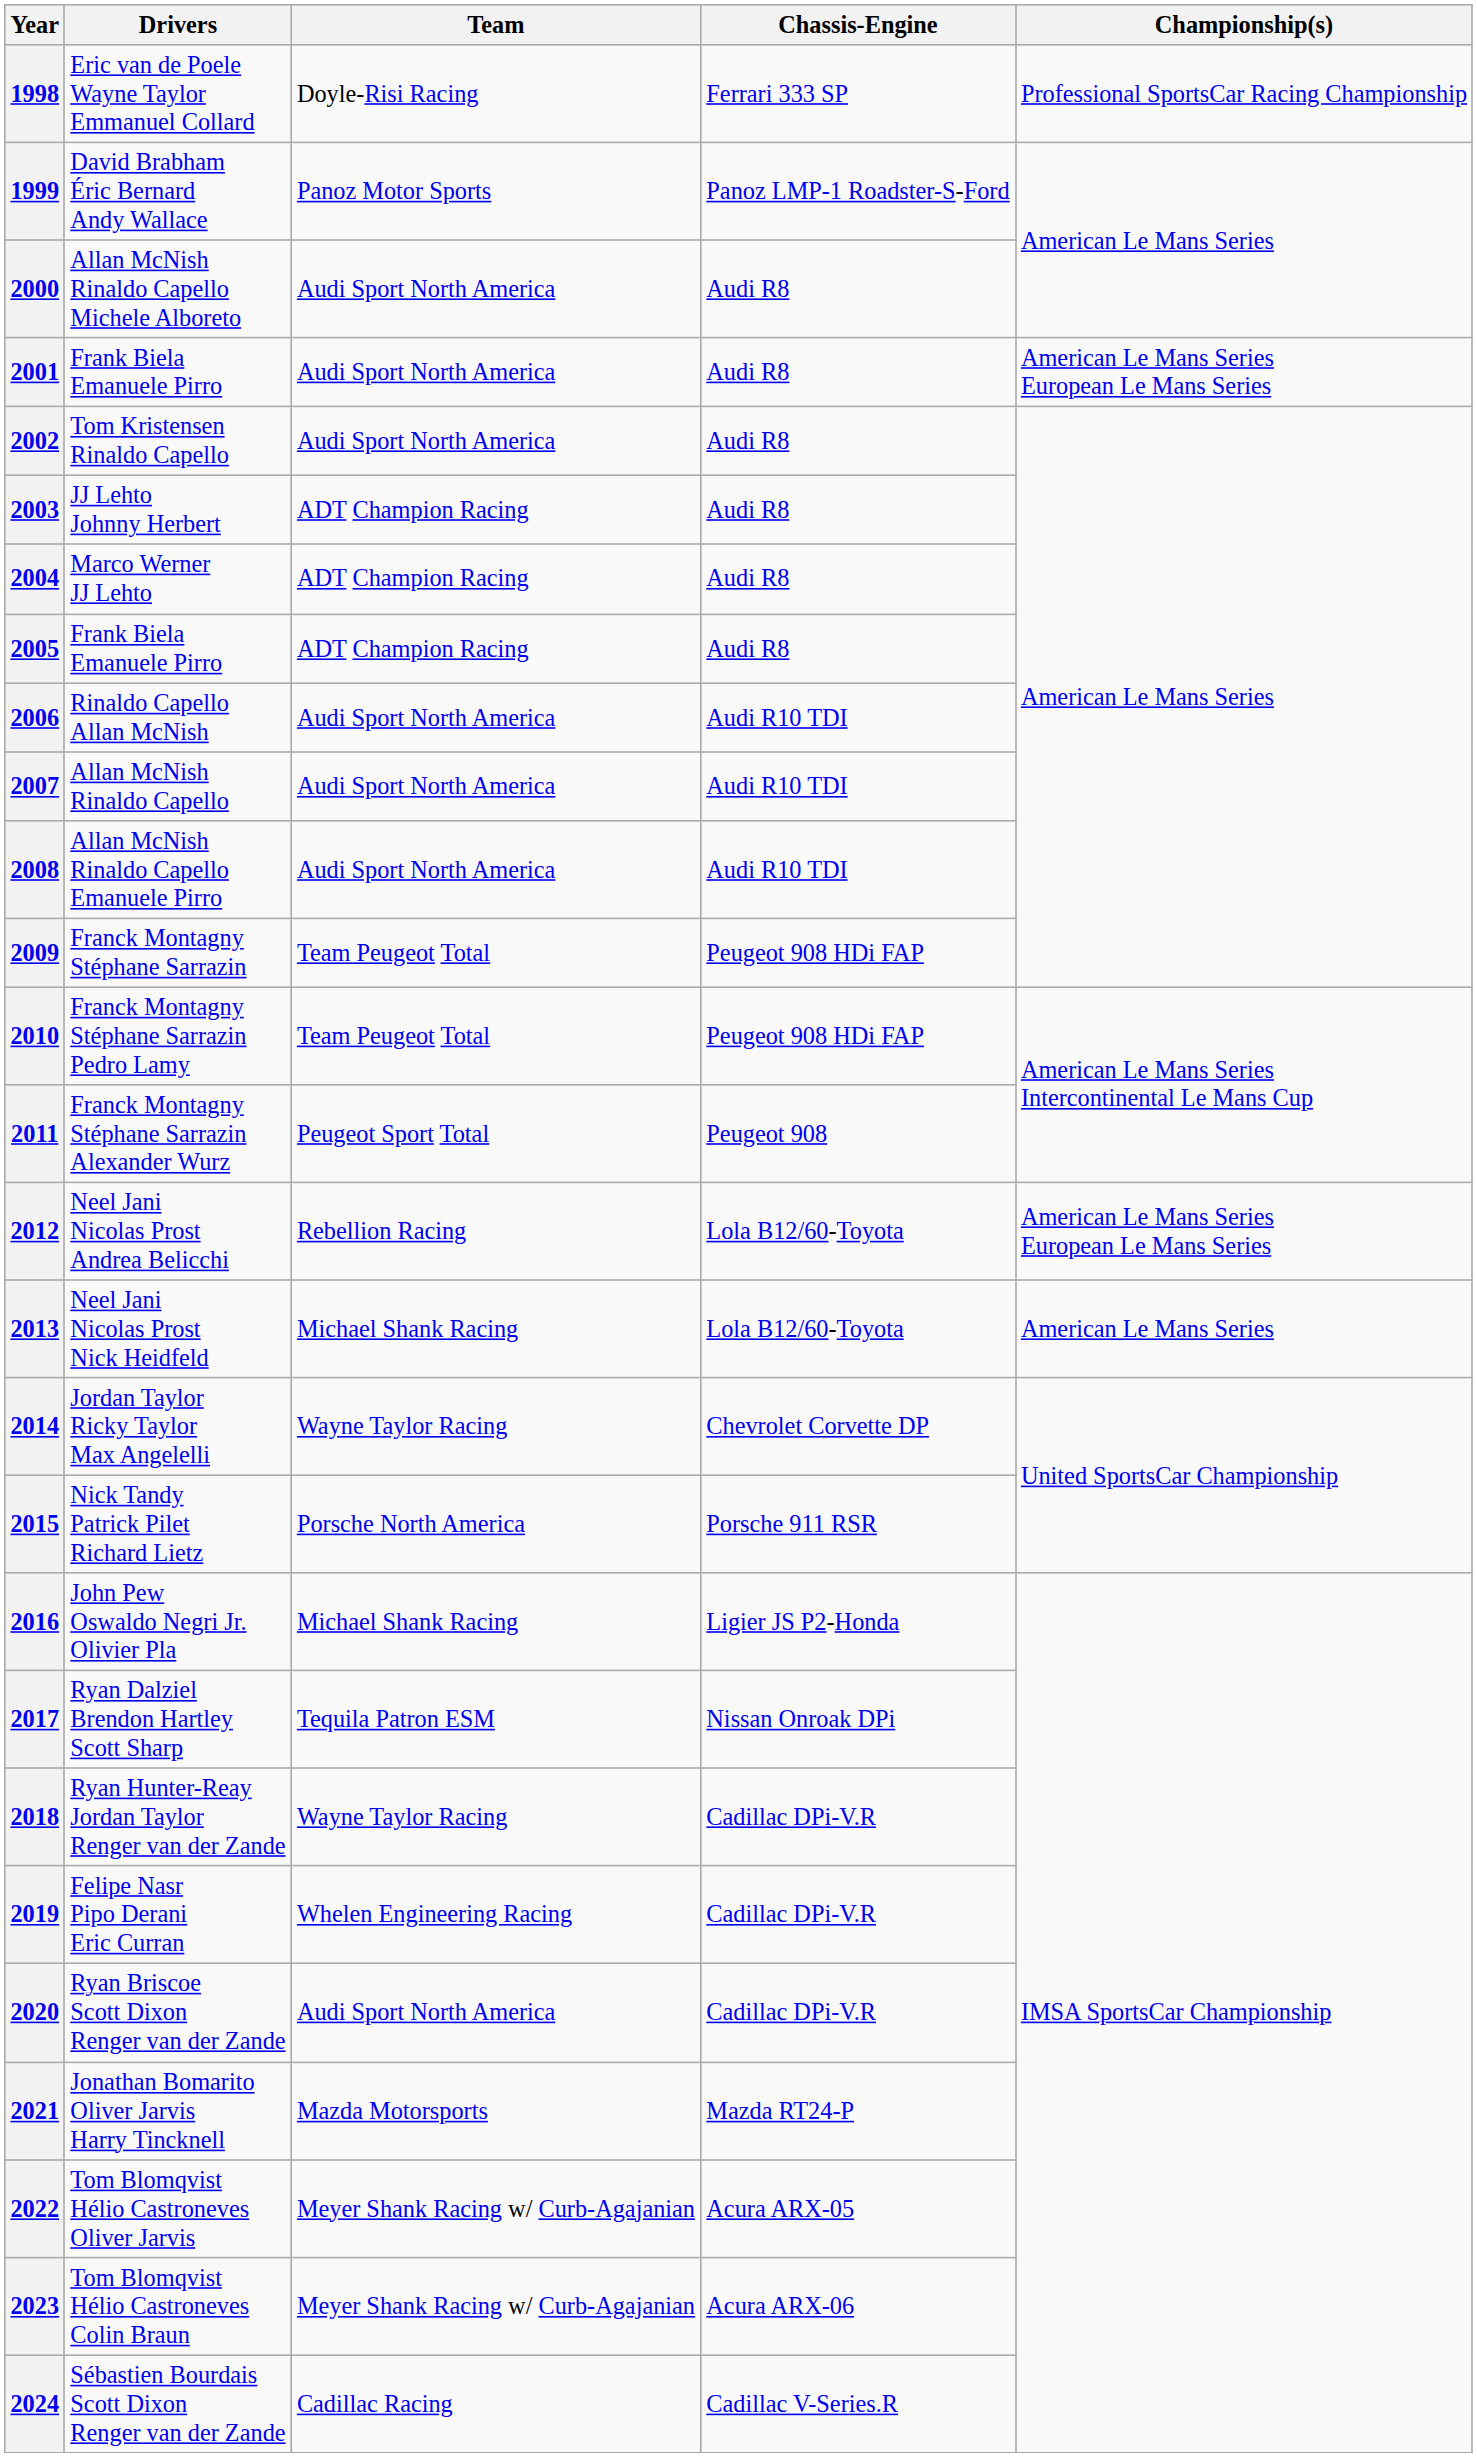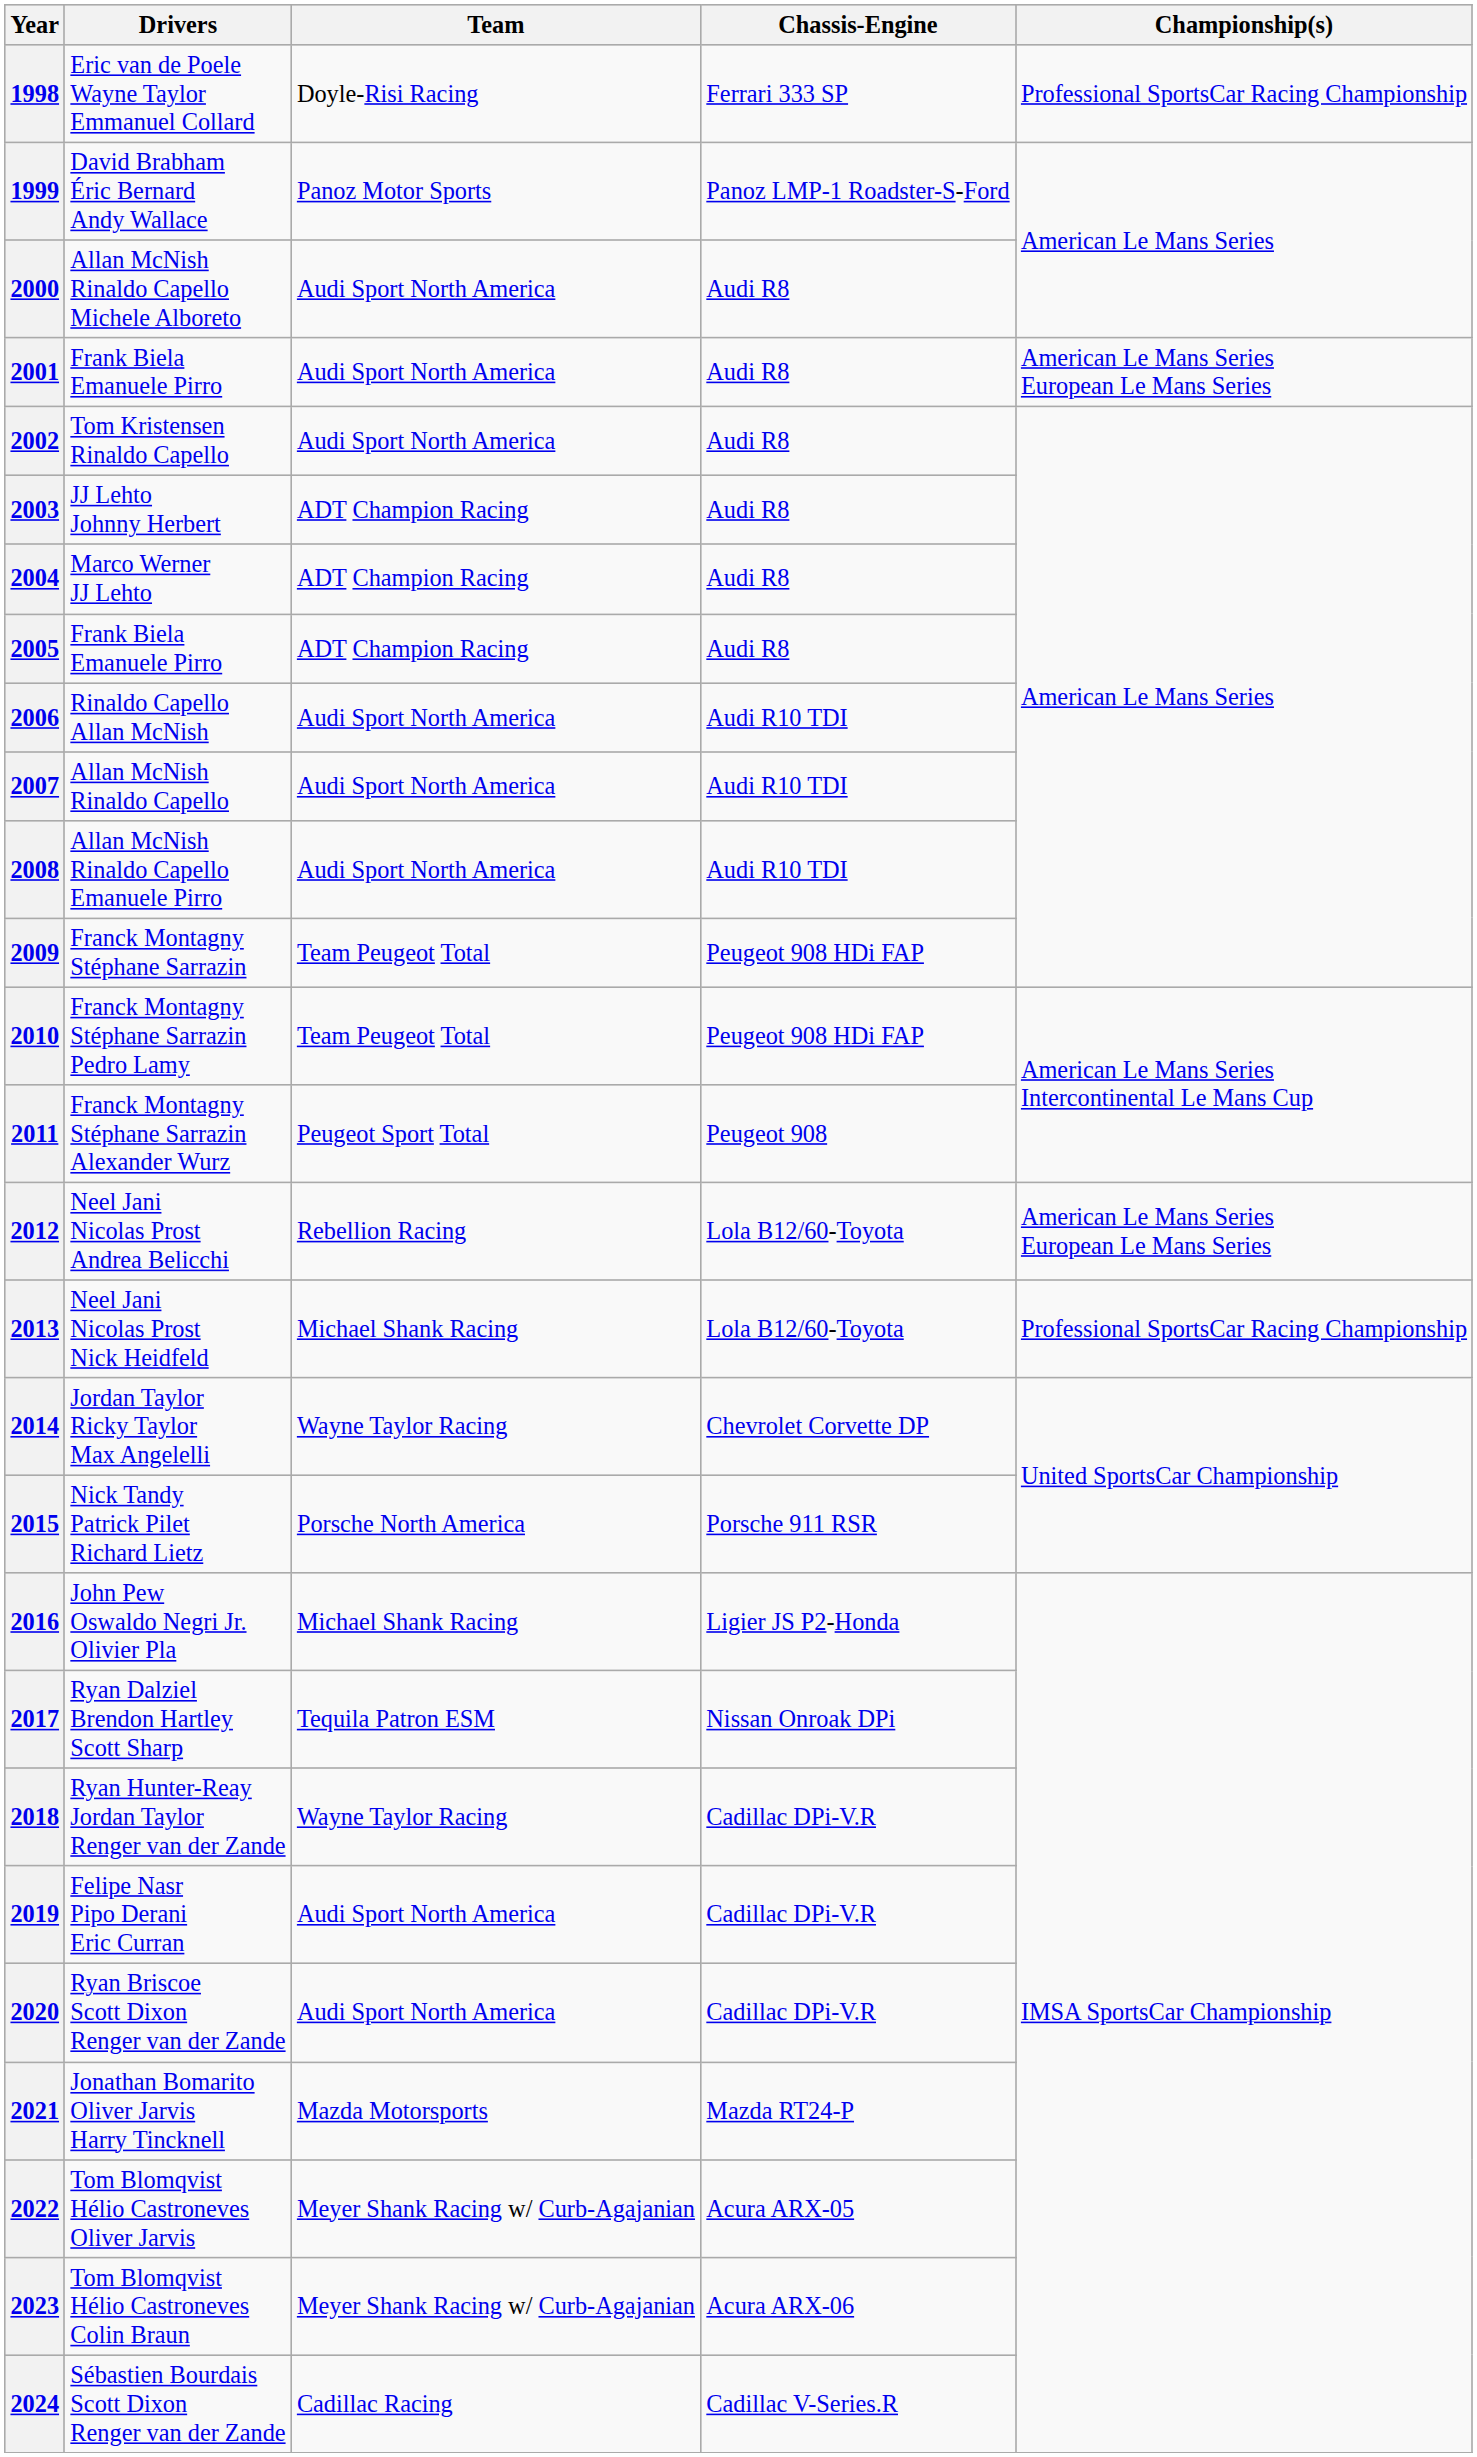2013 | Championship(s): American Le Mans Series -> Professional SportsCar Racing Championship
2019 | Team: Whelen Engineering Racing -> Audi Sport North America
